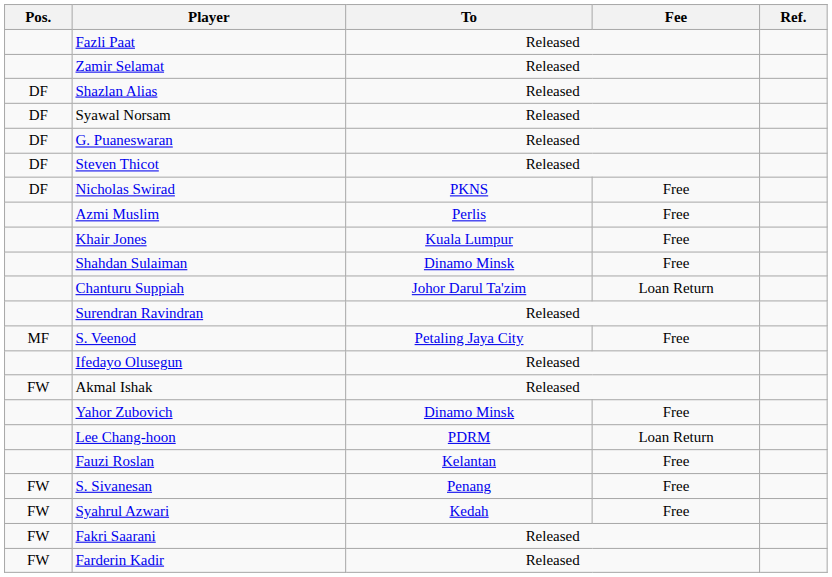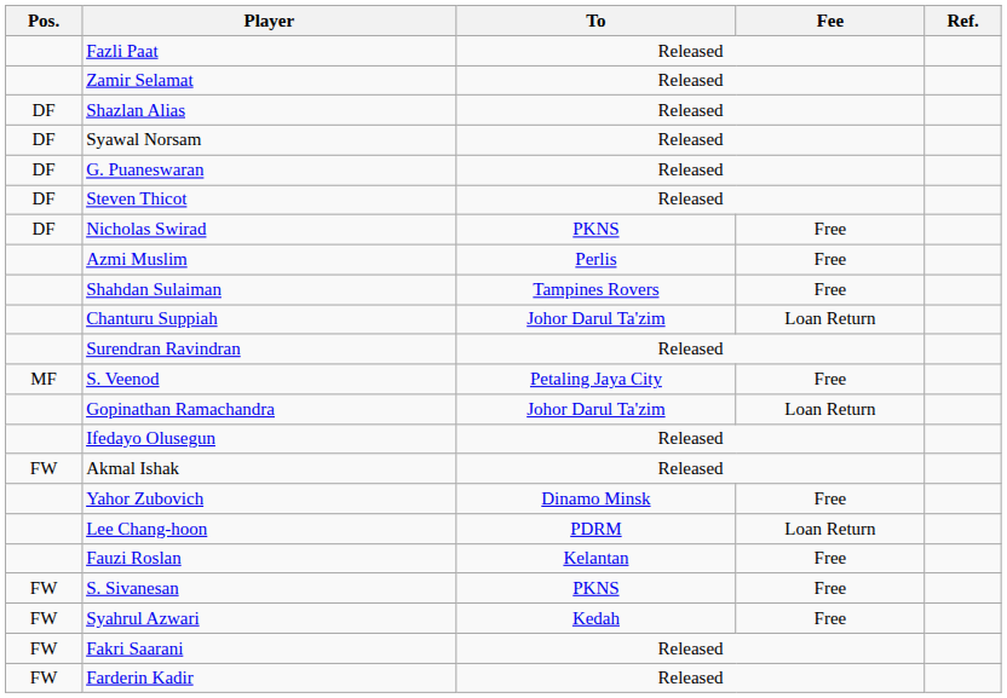- row: Khair Jones | Kuala Lumpur | Free
Shahdan Sulaiman | To: Dinamo Minsk -> Tampines Rovers
+ row: Gopinathan Ramachandra | Johor Darul Ta'zim | Loan Return
S. Sivanesan | To: Penang -> PKNS
